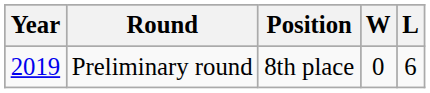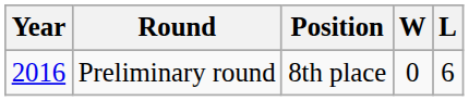Preliminary round | Year: 2019 -> 2016
